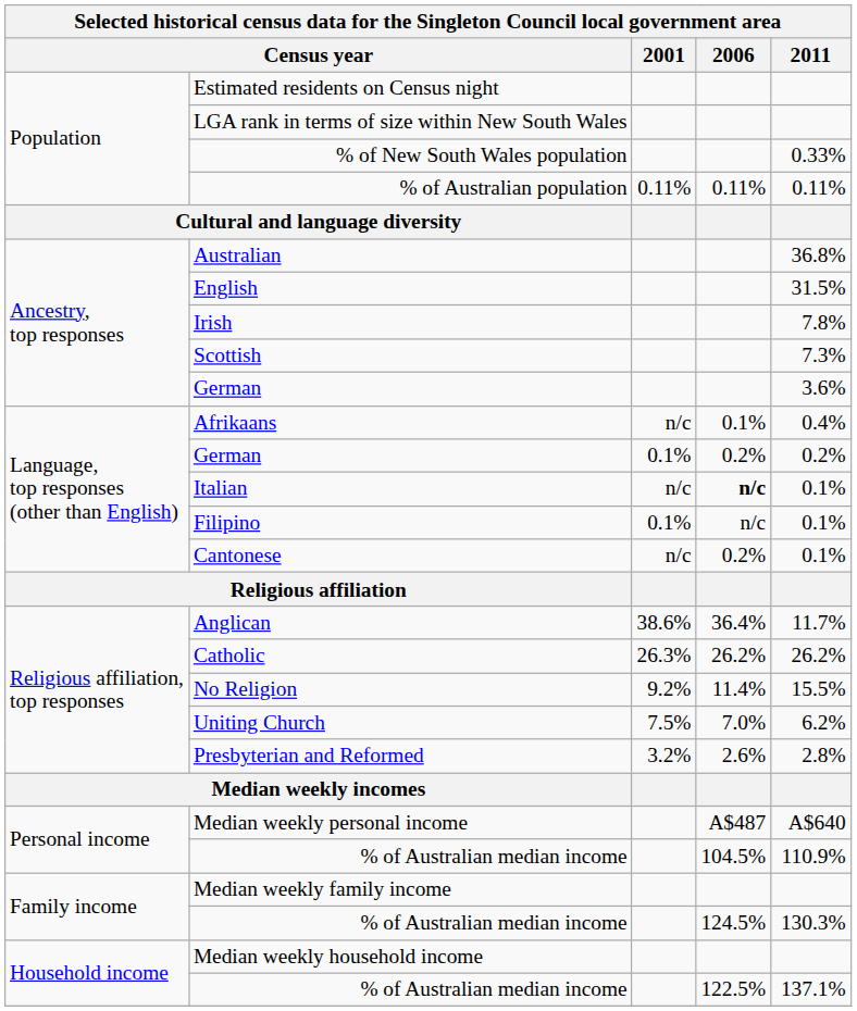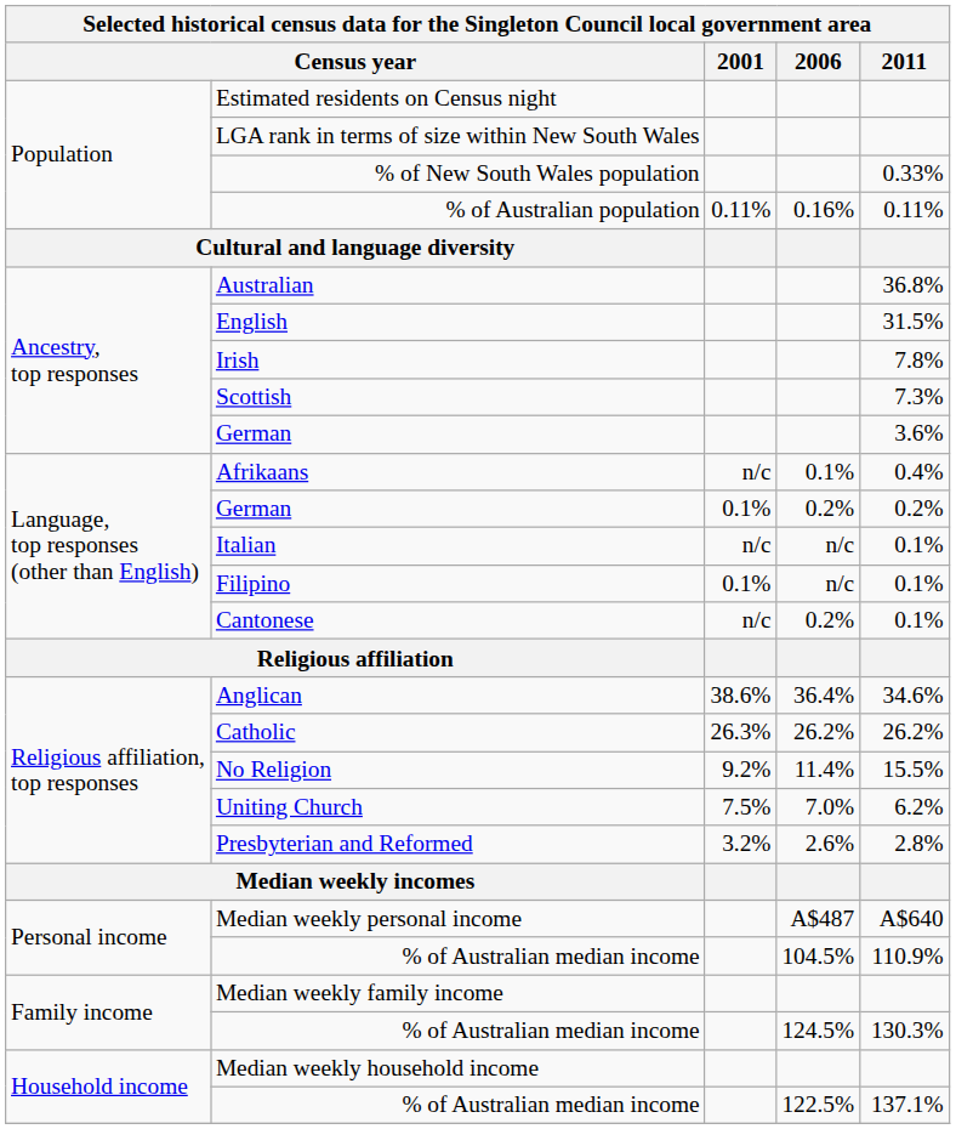% of Australian population | 2006: 0.11% -> 0.16%
Italian | 2006: bold -> normal
Anglican | 2011: 11.7% -> 34.6%
